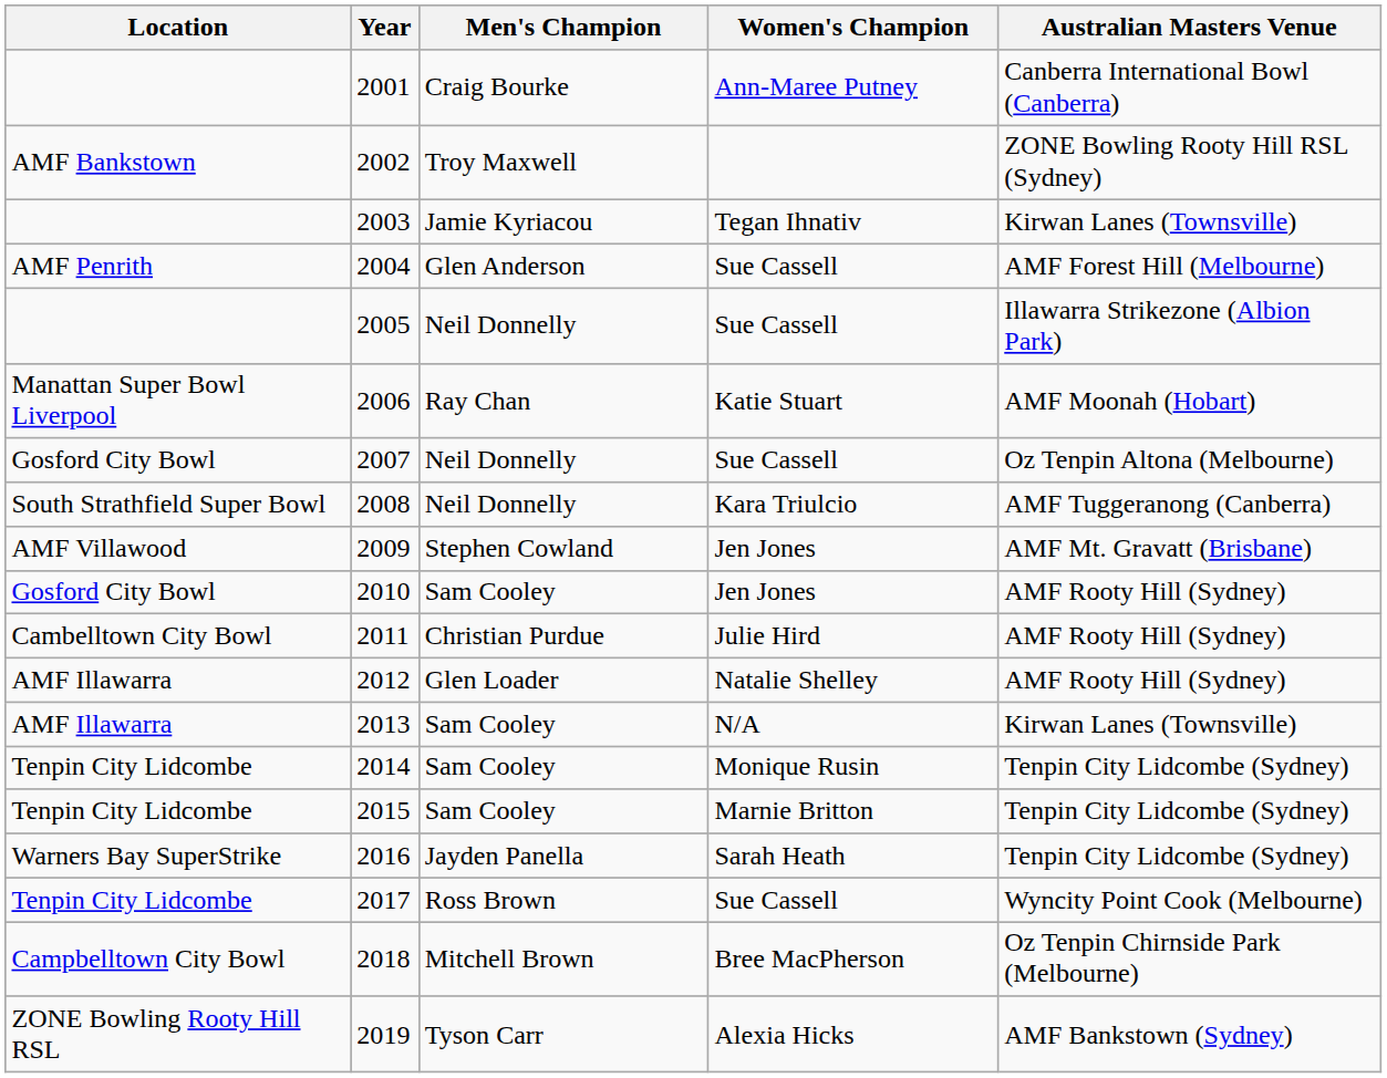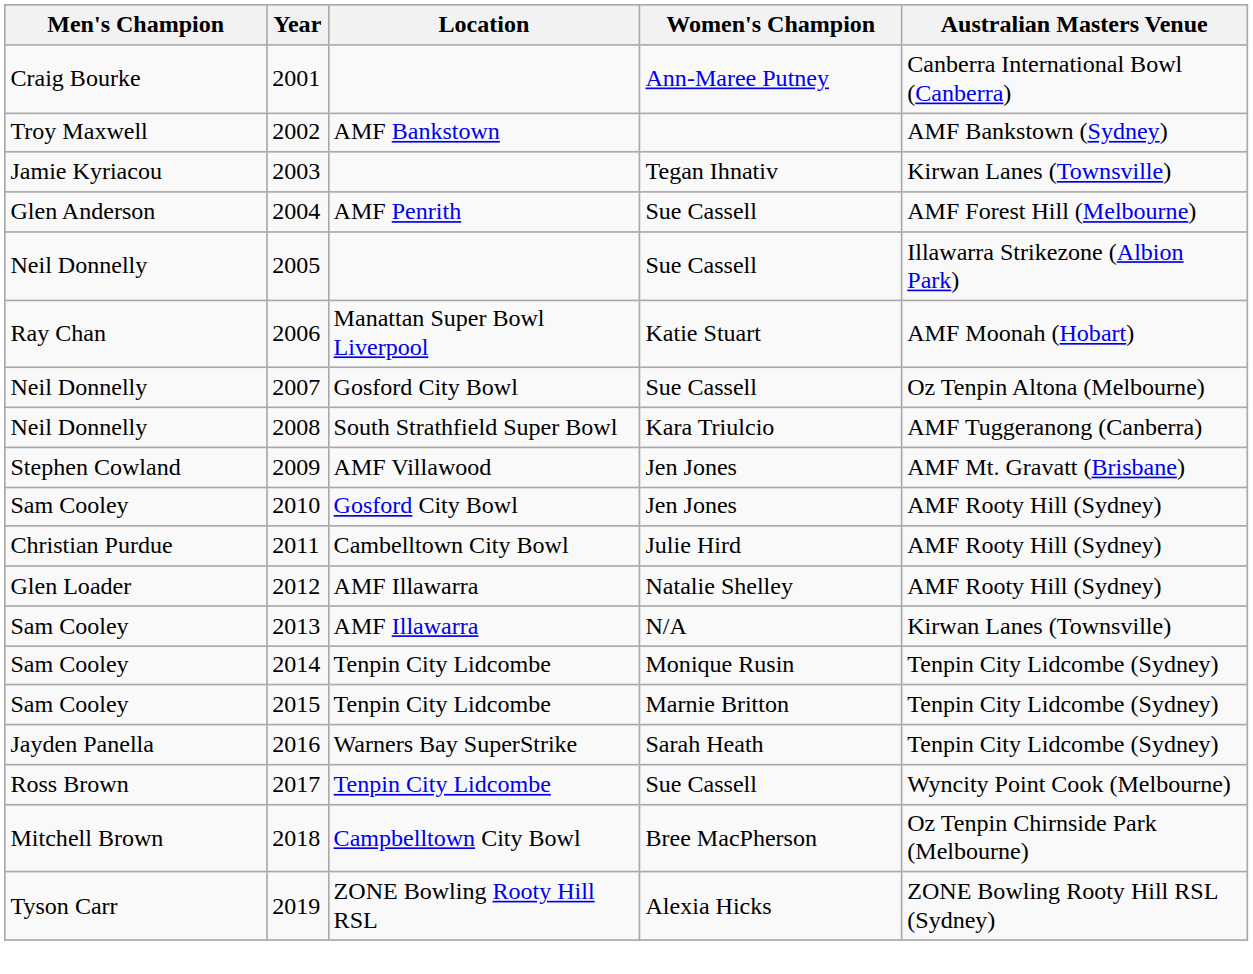columns swapped: Location <-> Men's Champion
2002 | Australian Masters Venue: ZONE Bowling Rooty Hill RSL (Sydney) -> AMF Bankstown (Sydney)
2019 | Australian Masters Venue: AMF Bankstown (Sydney) -> ZONE Bowling Rooty Hill RSL (Sydney)
